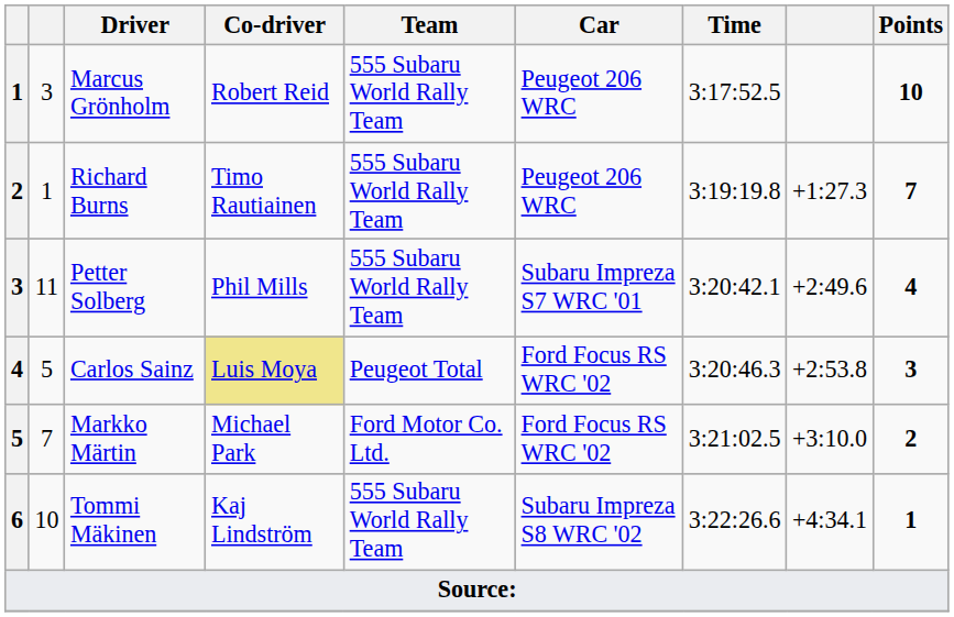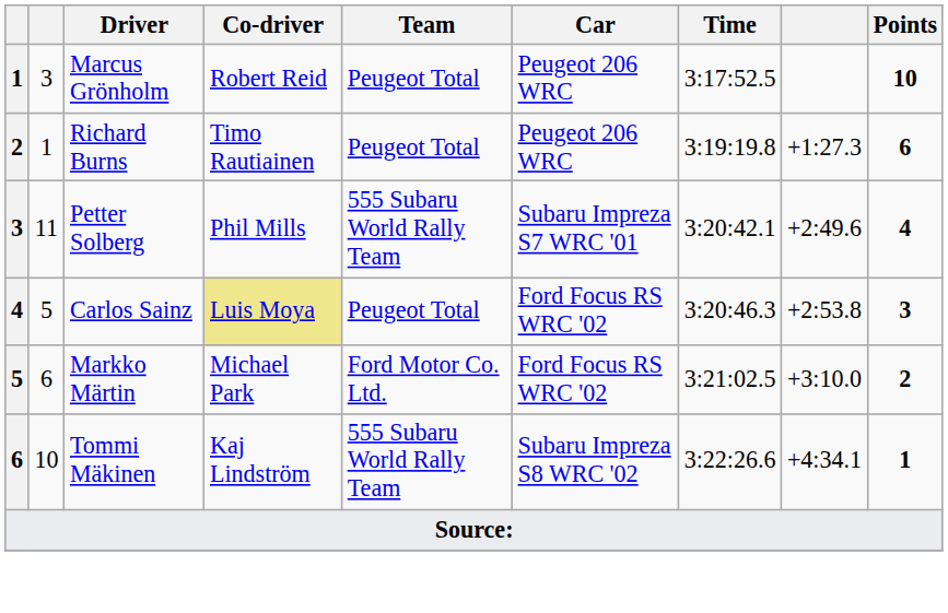Marcus Grönholm | Team: 555 Subaru World Rally Team -> Peugeot Total
Richard Burns | Team: 555 Subaru World Rally Team -> Peugeot Total
Richard Burns | Points: 7 -> 6
Markko Märtin | column 2: 7 -> 6
